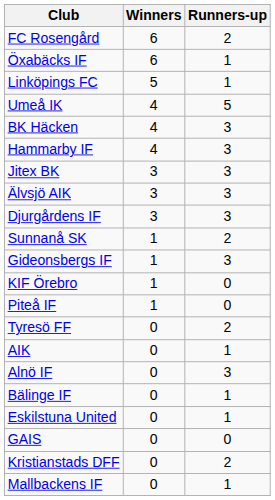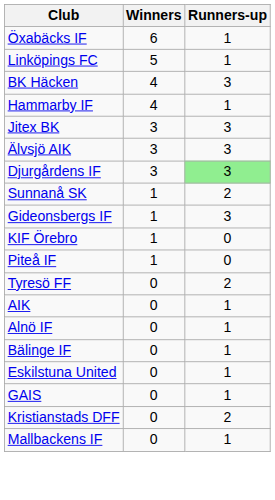- row: FC Rosengård | 6 | 2
- row: Umeå IK | 4 | 5
Hammarby IF | Runners-up: 3 -> 1
Djurgårdens IF | Runners-up: no background -> lightgreen background
Alnö IF | Runners-up: 3 -> 1
GAIS | Runners-up: 0 -> 1
